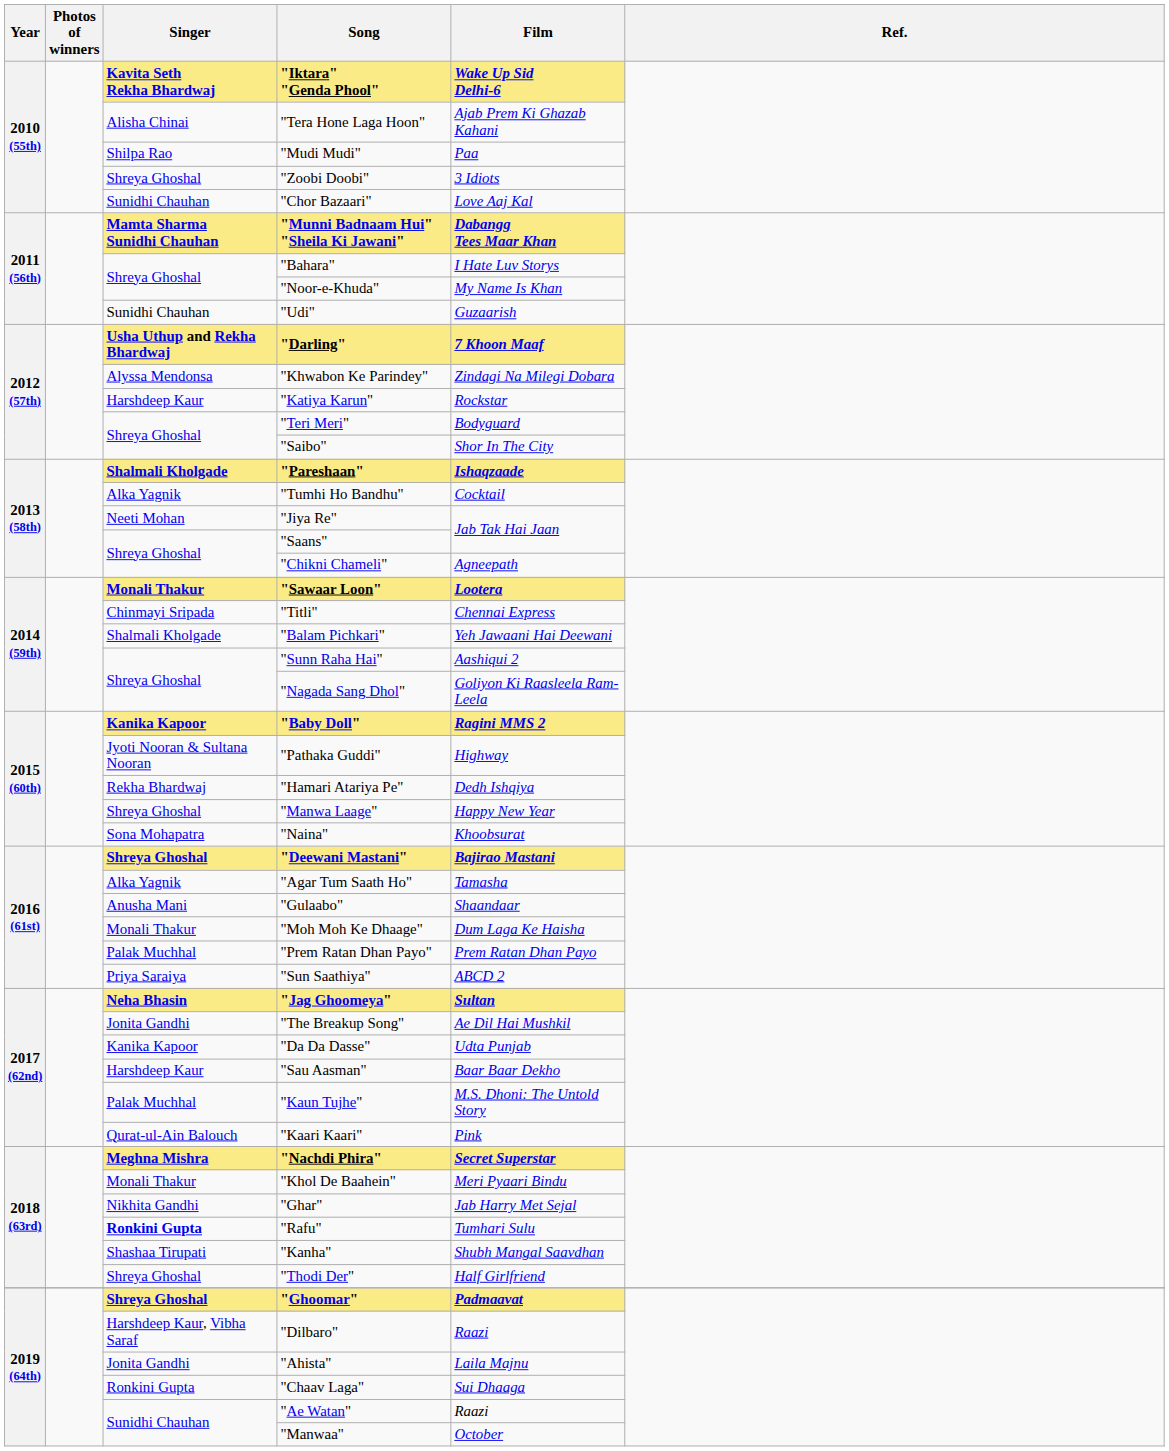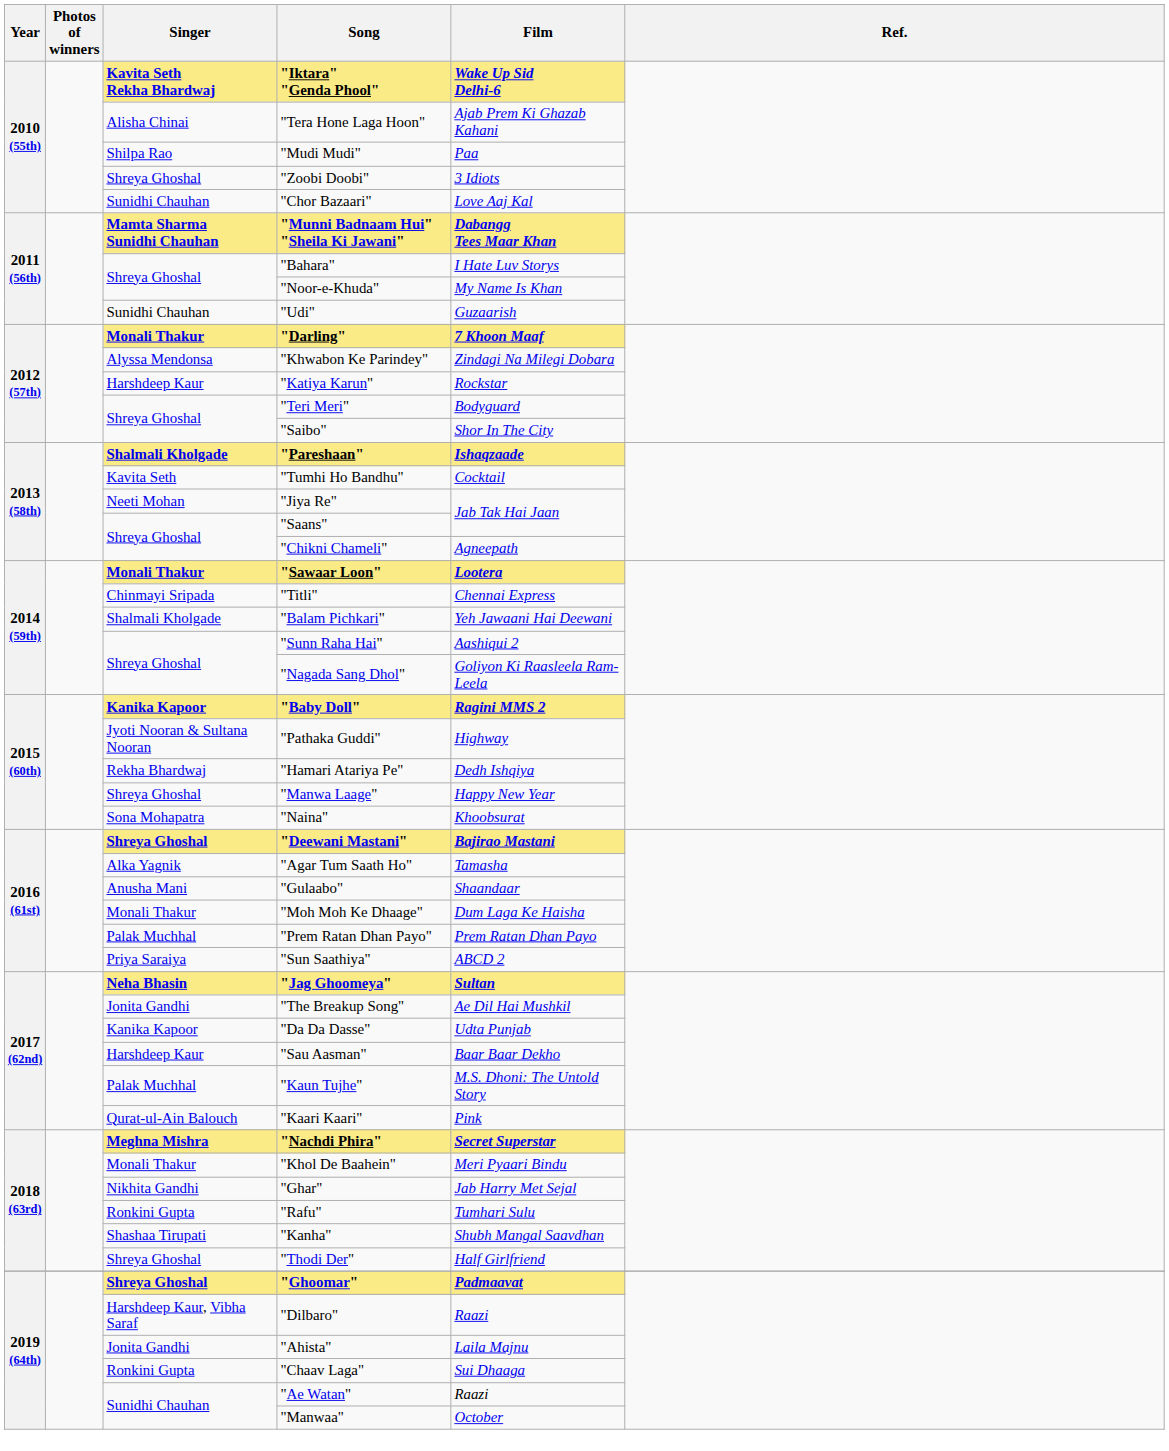"Darling" | Singer: Usha Uthup and Rekha Bhardwaj -> Monali Thakur
"Tumhi Ho Bandhu" | Singer: Alka Yagnik -> Kavita Seth
"Rafu" | Singer: bold -> normal
